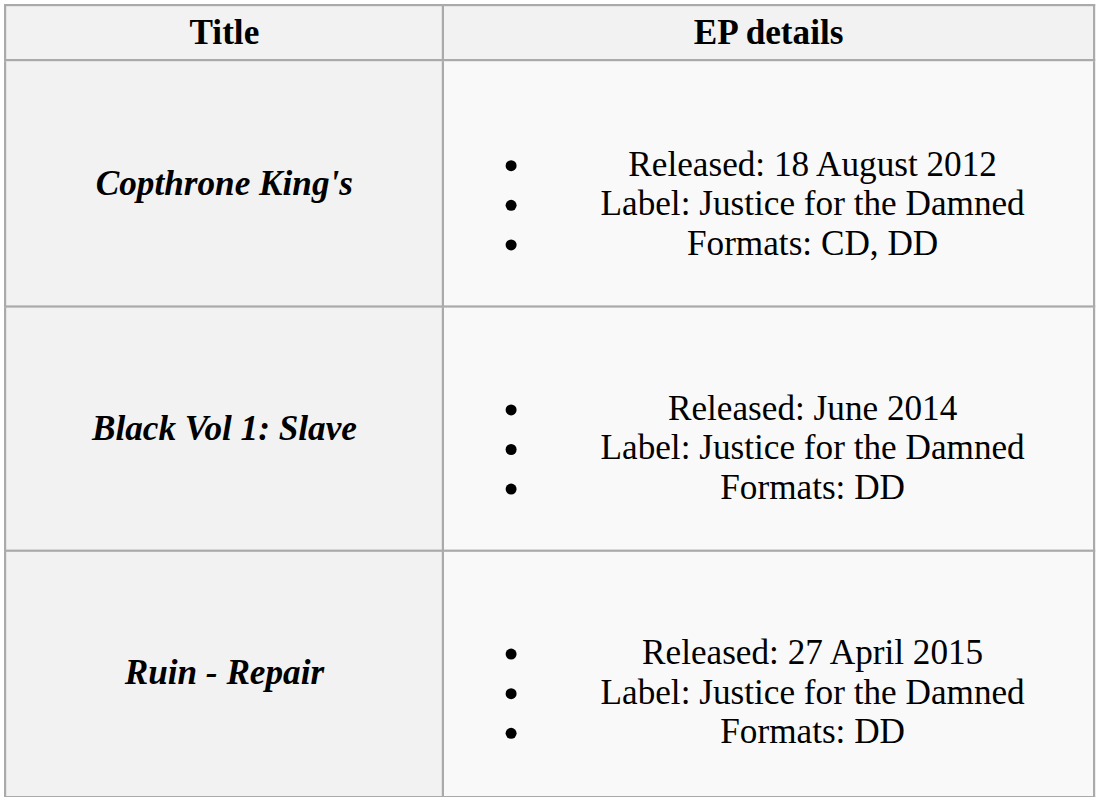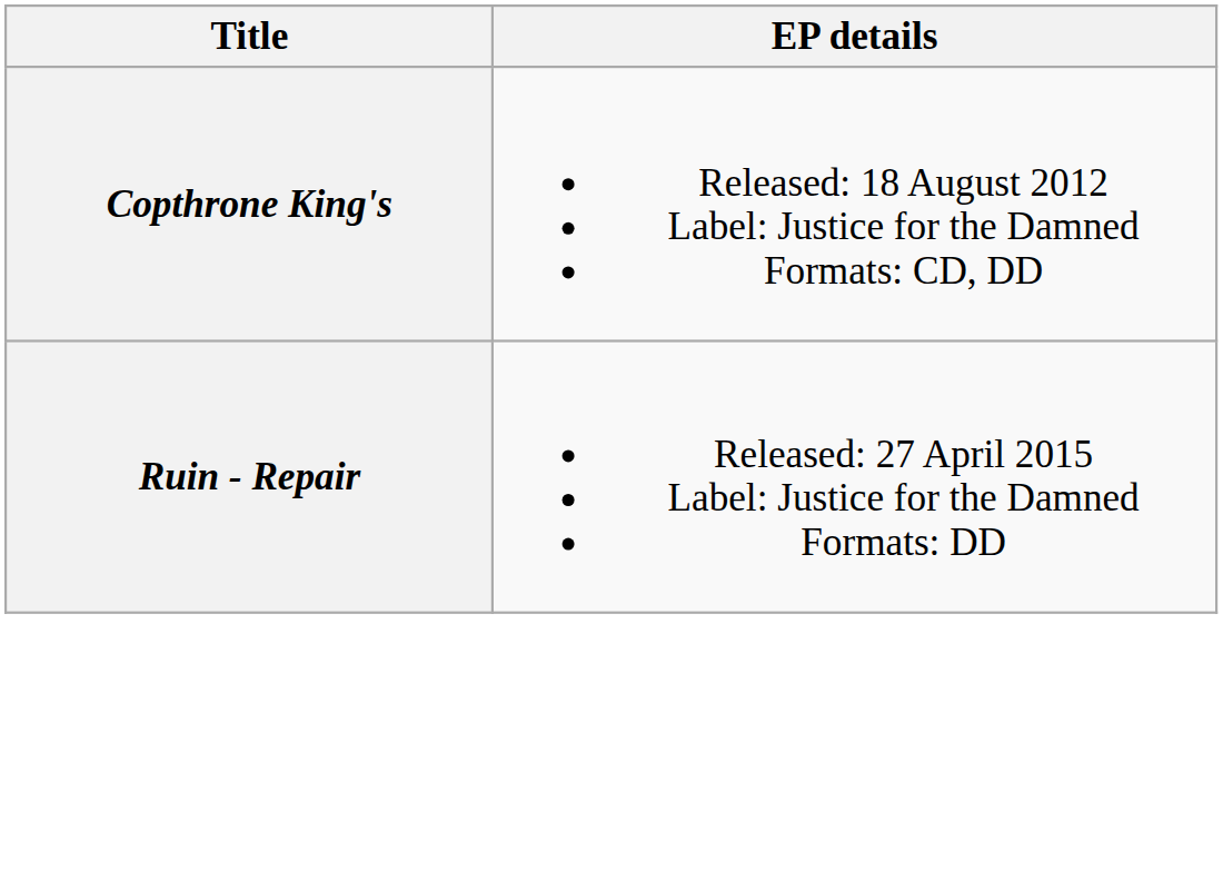- row: Black Vol 1: Slave | Released: June 2014 Label: Justice for the Damned Formats: DD
